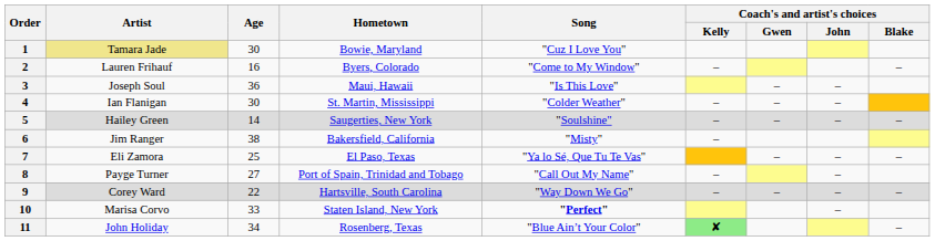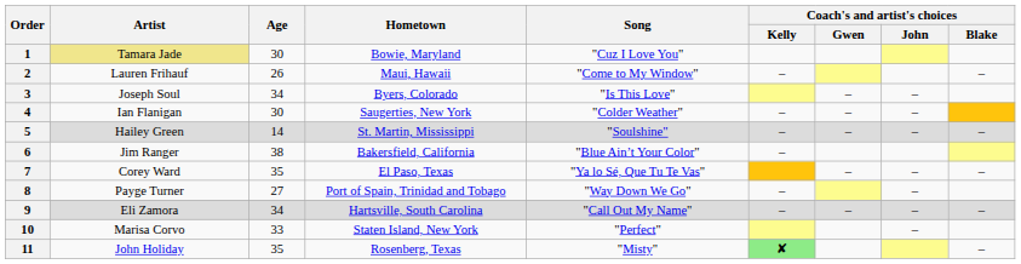2 | Age: 16 -> 26
2 | Hometown: Byers, Colorado -> Maui, Hawaii
3 | Age: 36 -> 34
3 | Hometown: Maui, Hawaii -> Byers, Colorado
4 | Hometown: St. Martin, Mississippi -> Saugerties, New York
5 | Hometown: Saugerties, New York -> St. Martin, Mississippi
6 | Song: "Misty" -> "Blue Ain’t Your Color"
7 | Artist: Eli Zamora -> Corey Ward
7 | Age: 25 -> 35
8 | Song: "Call Out My Name" -> "Way Down We Go"
9 | Artist: Corey Ward -> Eli Zamora
9 | Age: 22 -> 34
9 | Song: "Way Down We Go" -> "Call Out My Name"
10 | Song: bold -> normal
11 | Age: 34 -> 35
11 | Song: "Blue Ain’t Your Color" -> "Misty"
